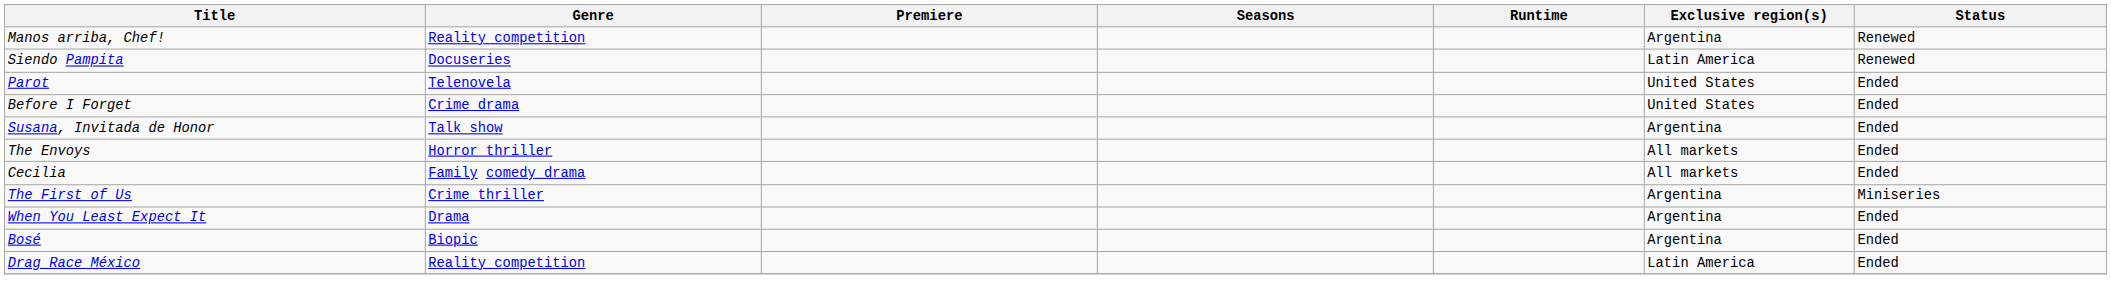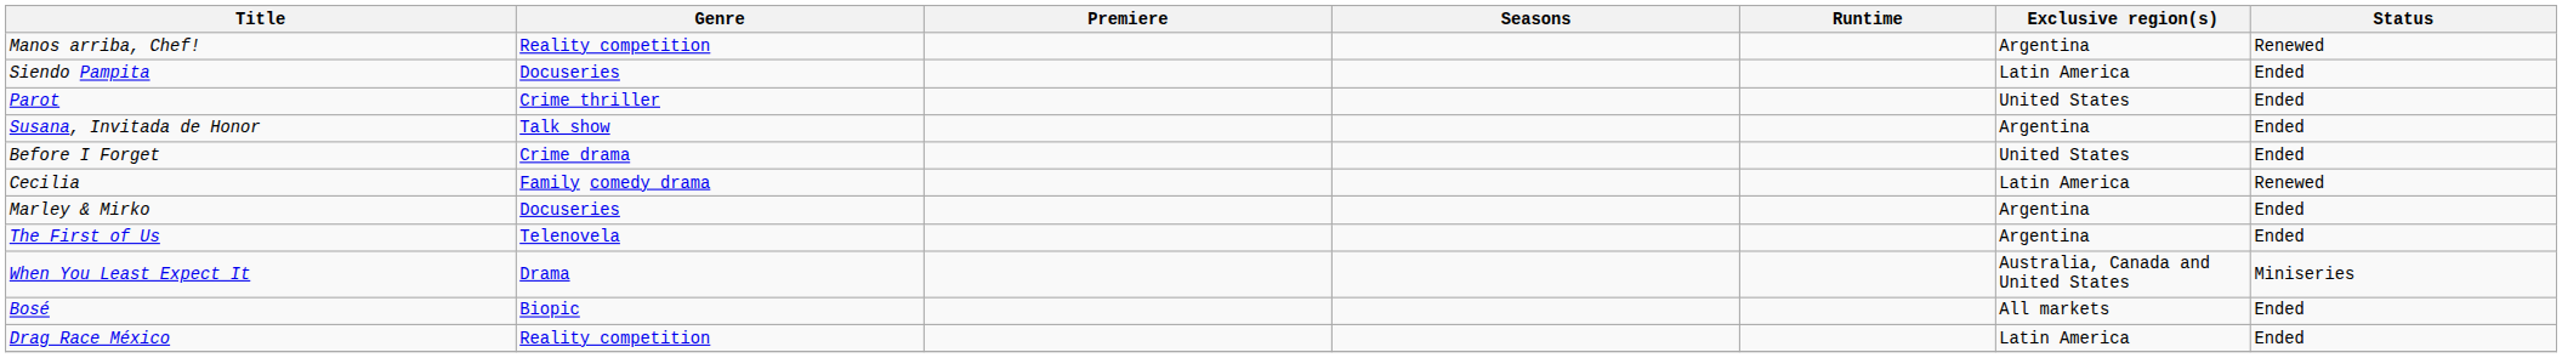Siendo Pampita | Status: Renewed -> Ended
Parot | Genre: Telenovela -> Crime thriller
rows swapped: Before I Forget <-> Susana, Invitada de Honor
- row: The Envoys | Horror thriller | All markets | Ended
Cecilia | Exclusive region(s): All markets -> Latin America
Cecilia | Status: Ended -> Renewed
+ row: Marley & Mirko | Docuseries | Argentina | Ended
The First of Us | Genre: Crime thriller -> Telenovela
The First of Us | Status: Miniseries -> Ended
When You Least Expect It | Exclusive region(s): Argentina -> Australia, Canada and United States
When You Least Expect It | Status: Ended -> Miniseries
Bosé | Exclusive region(s): Argentina -> All markets
